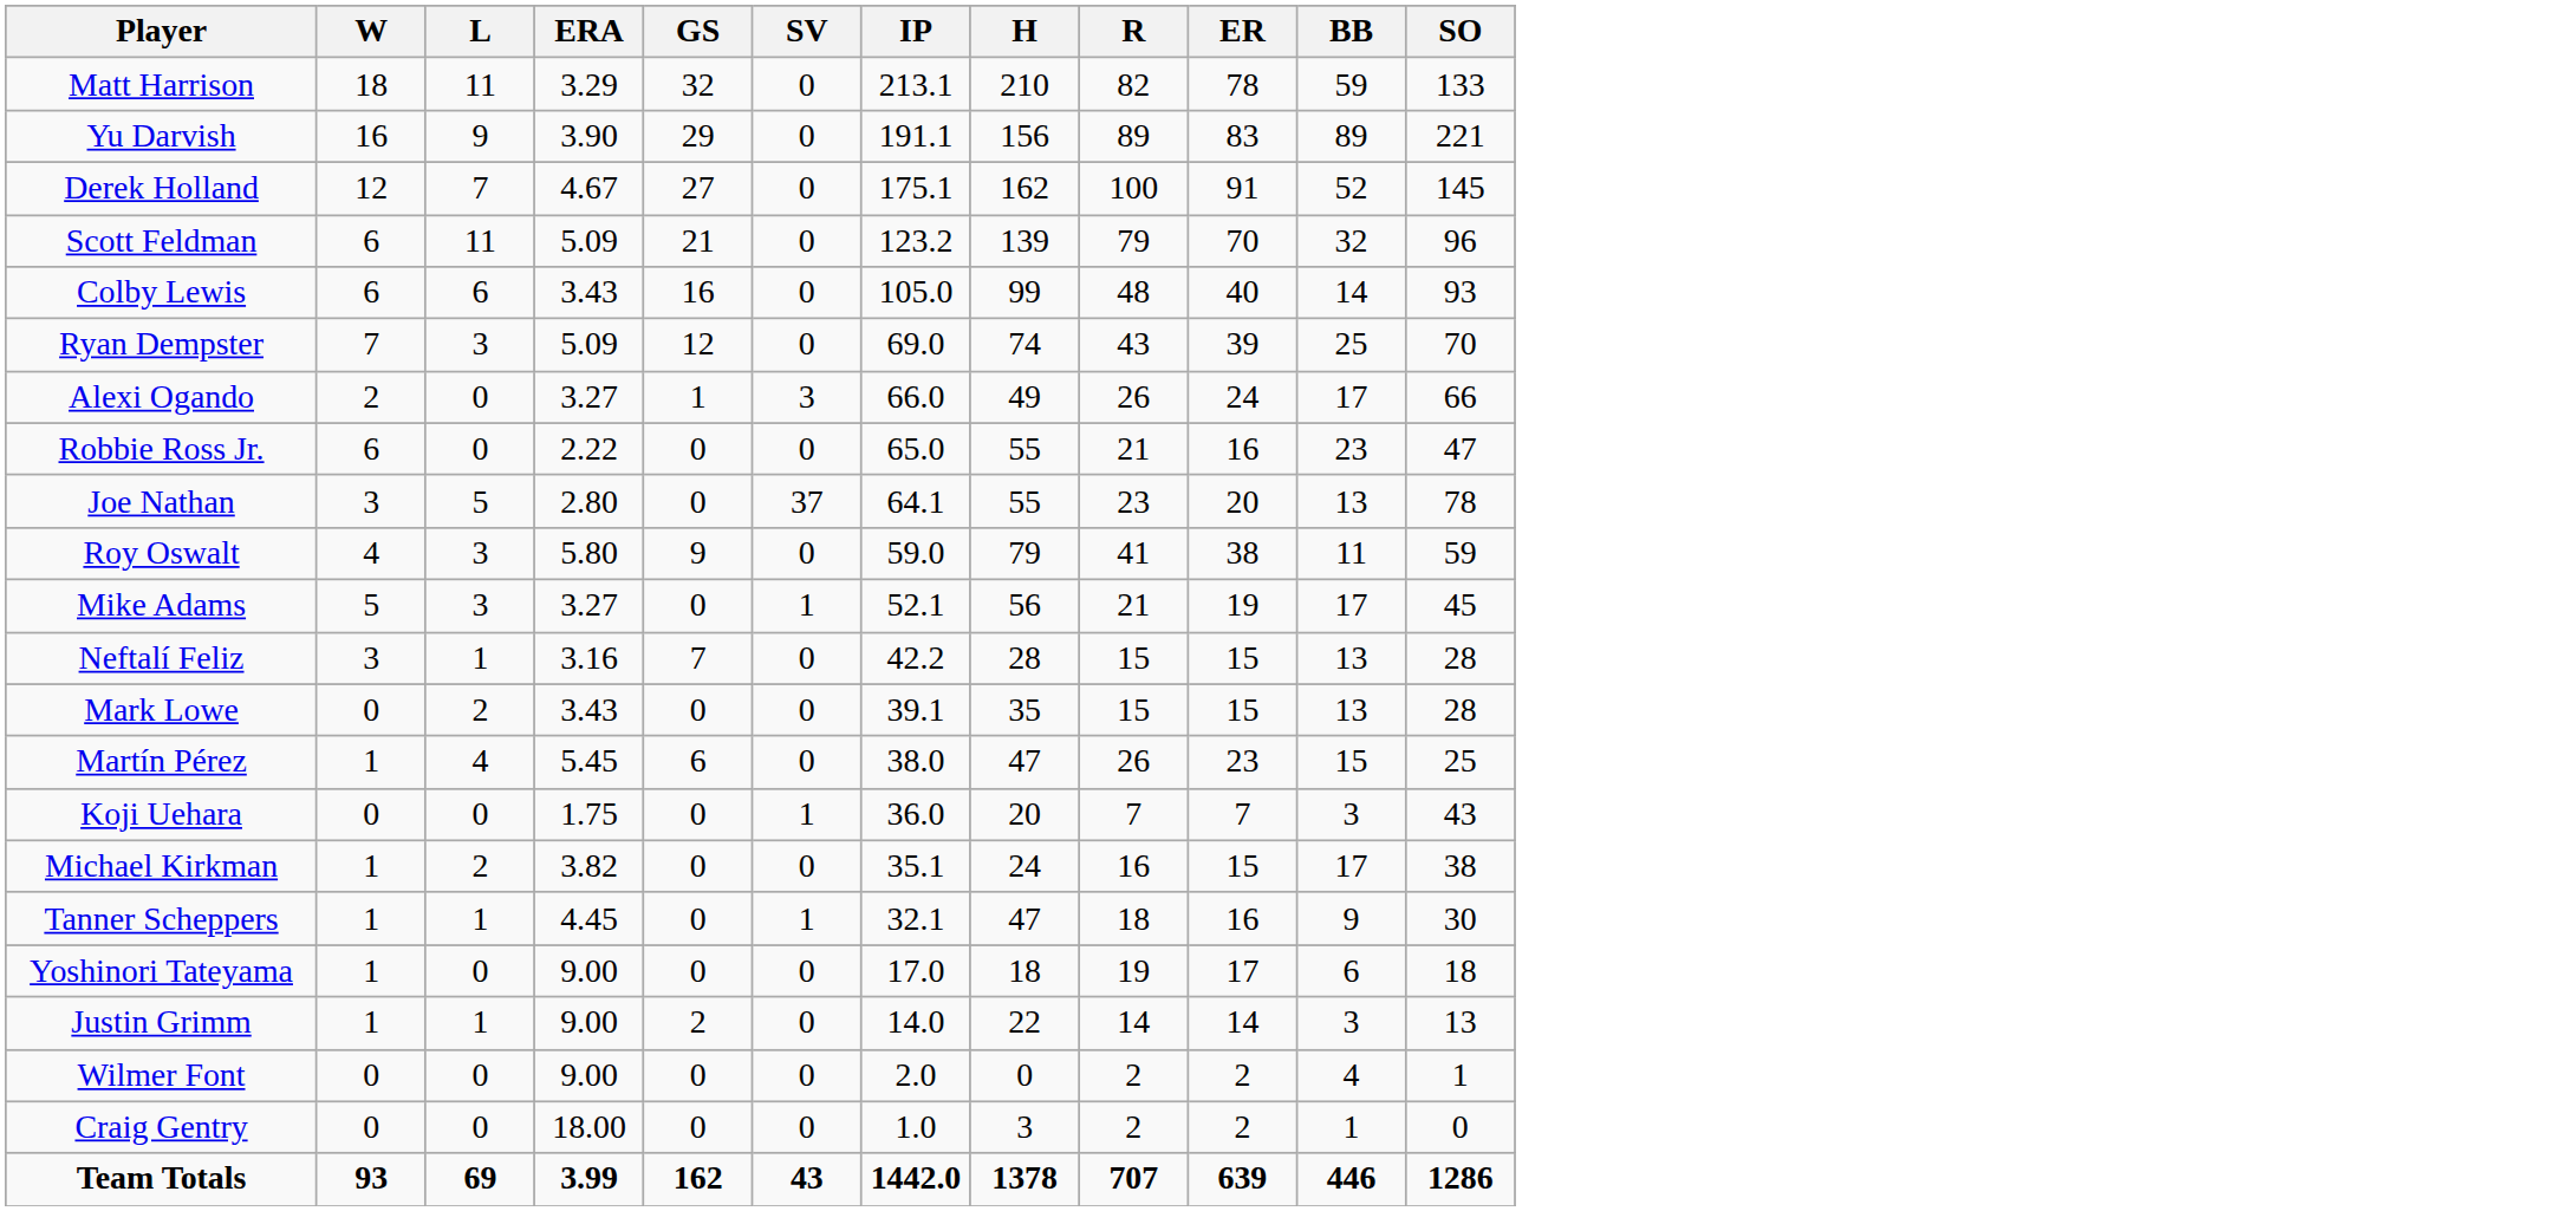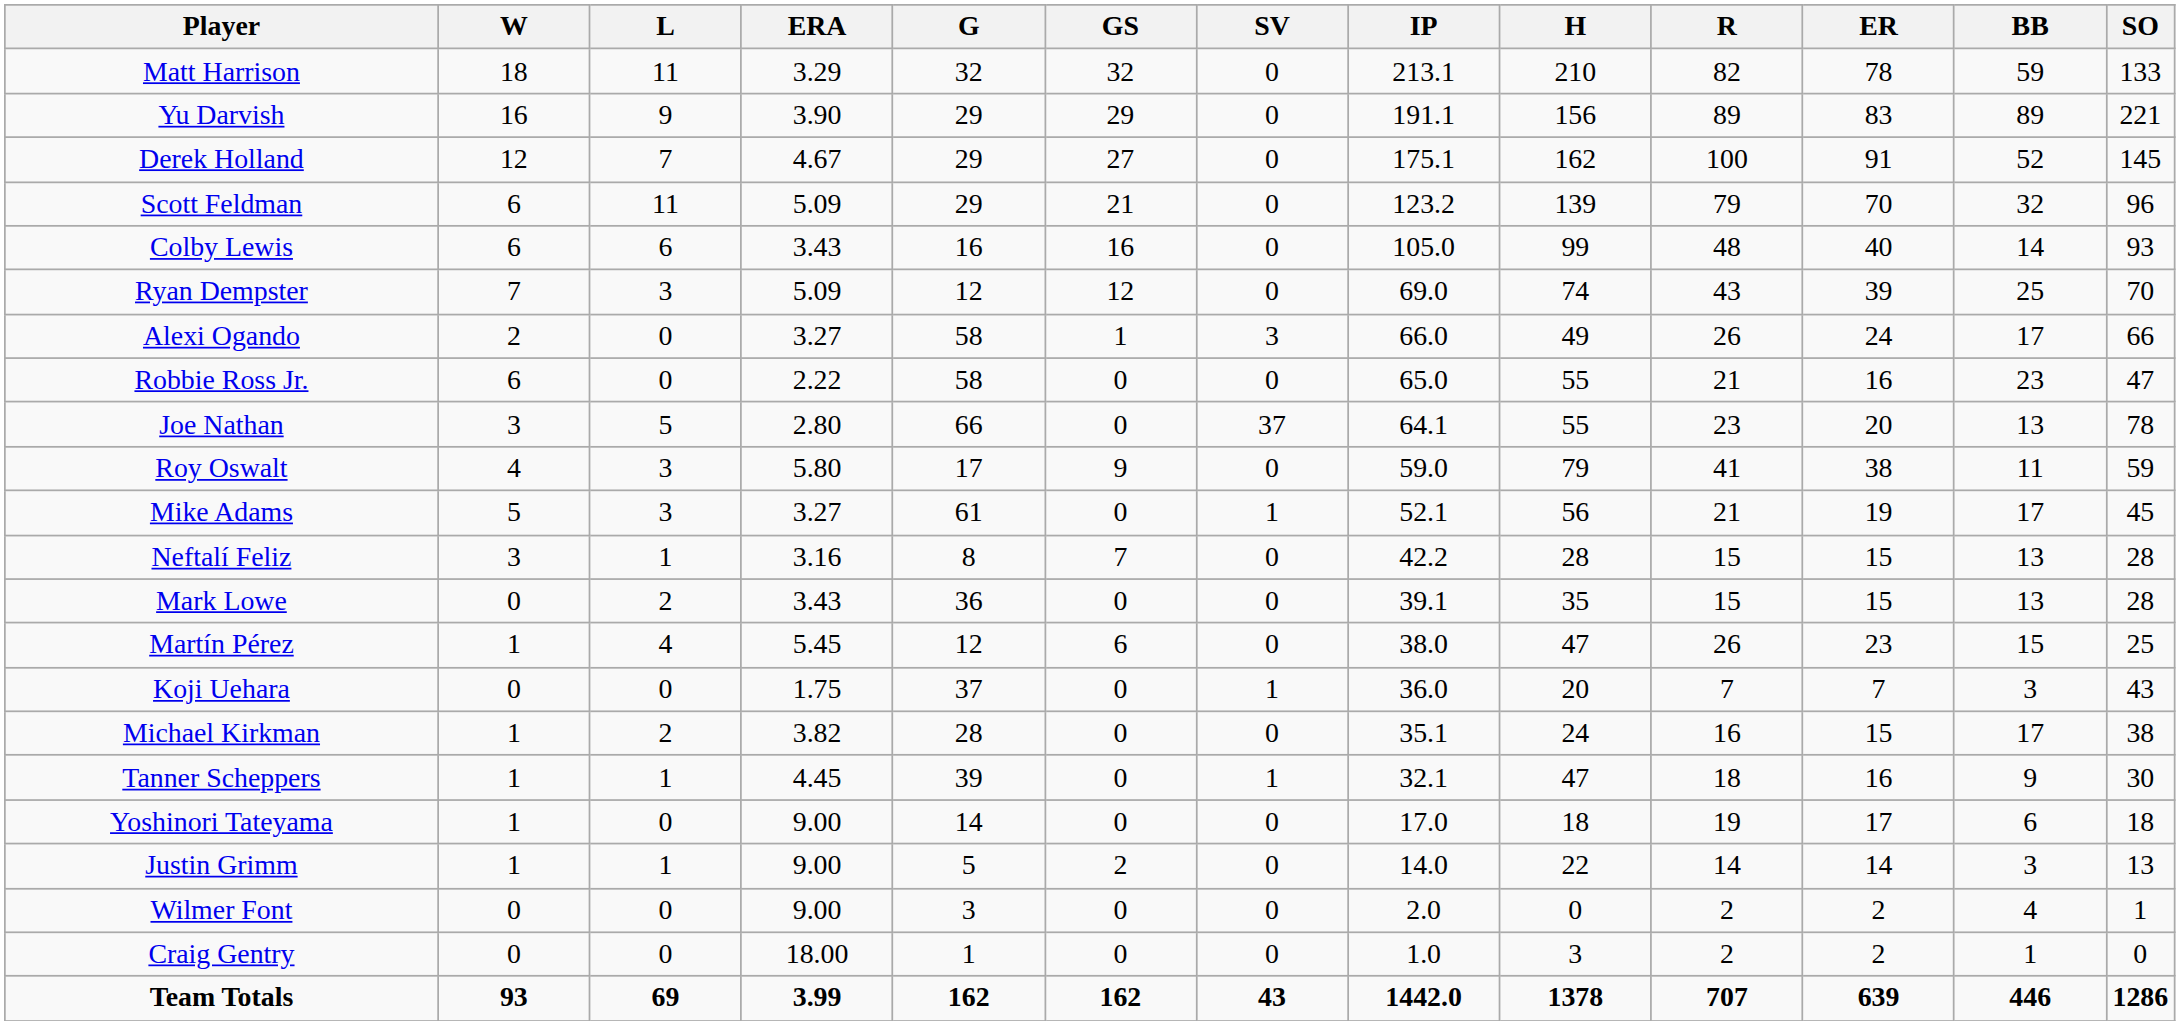+ column: G | 32 | 29 | 29 | 29 | 16 | 12 | 58 | 58 | 66 | 17 | 61 | 8 | 36 | 12 | 37 | 28 | 39 | 14 | 5 | 3 | 1 | 162
